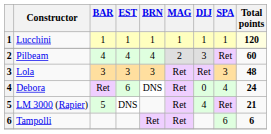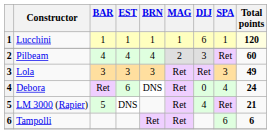Lucchini | DIJ: 1 -> 6
Lola | Total points: 48 -> 49
